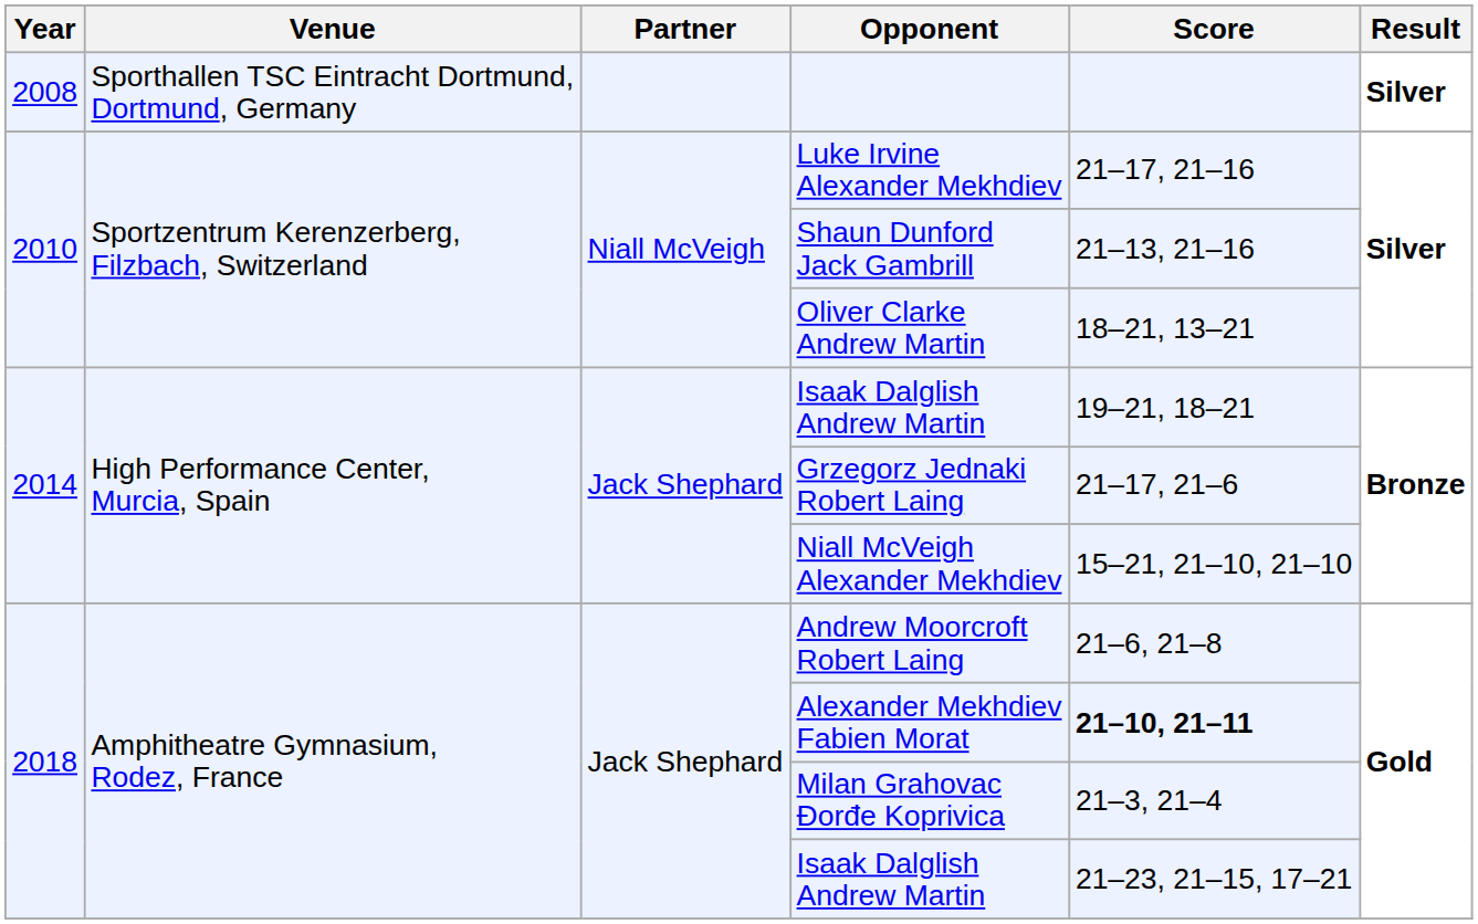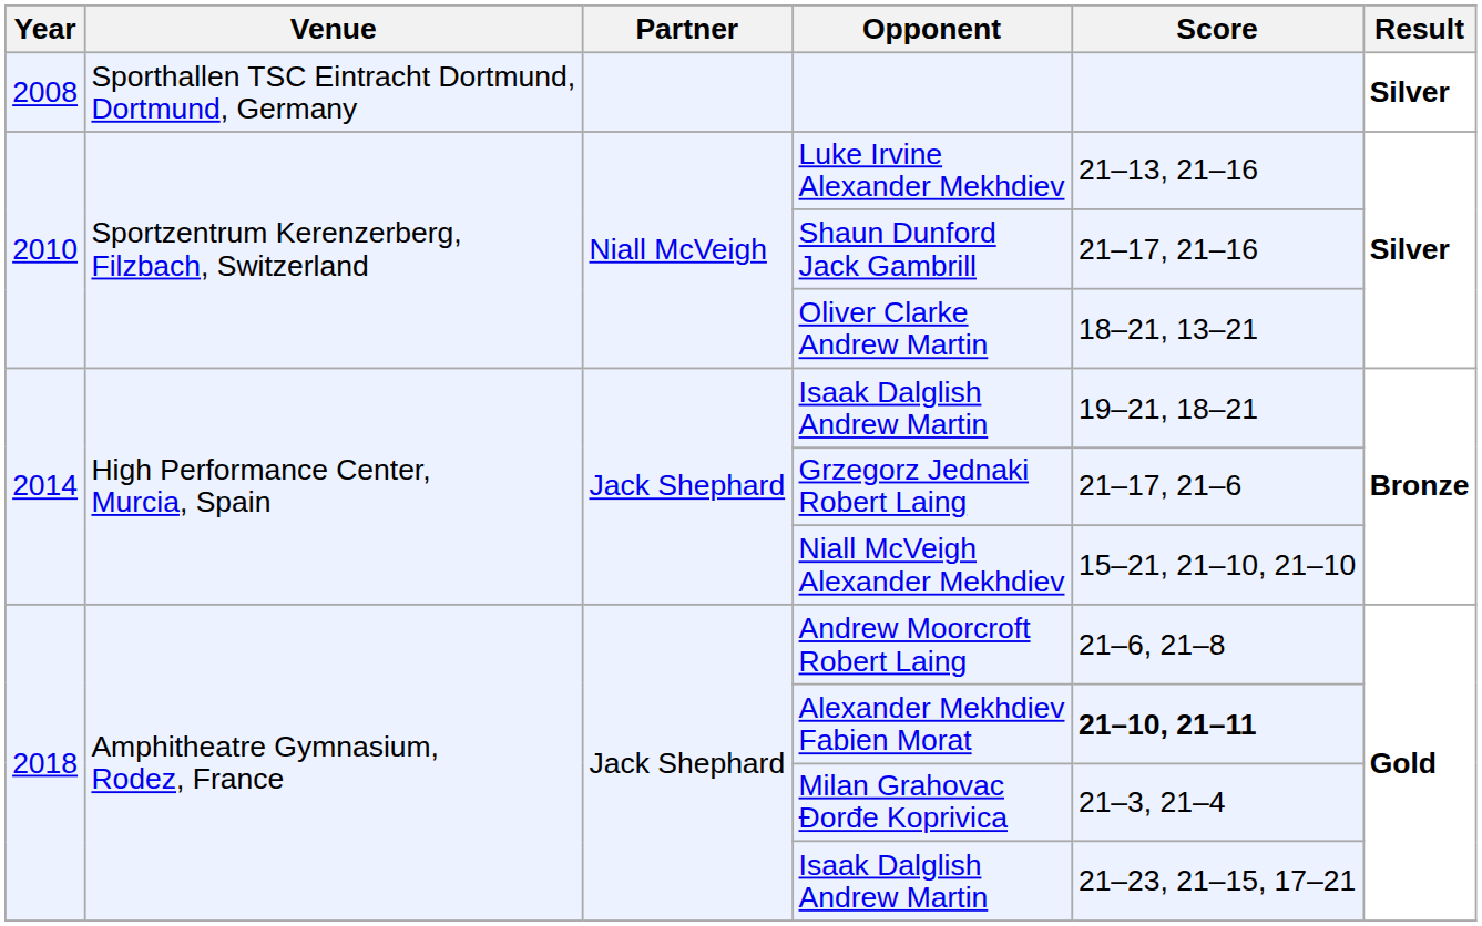Luke Irvine Alexander Mekhdiev | Score: 21–17, 21–16 -> 21–13, 21–16
Shaun Dunford Jack Gambrill | Score: 21–13, 21–16 -> 21–17, 21–16
